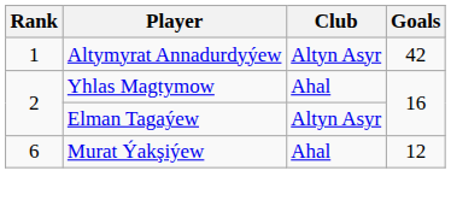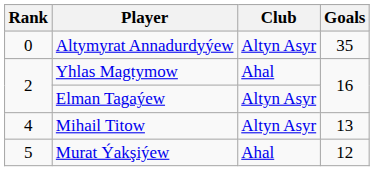Altymyrat Annadurdyýew | Rank: 1 -> 0
Altymyrat Annadurdyýew | Goals: 42 -> 35
+ row: 4 | Mihail Titow | Altyn Asyr | 13
Murat Ýakşiýew | Rank: 6 -> 5
